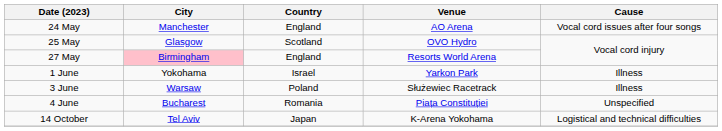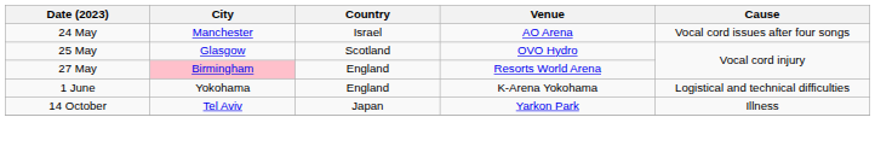24 May | Country: England -> Israel
1 June | Country: Israel -> England
1 June | Venue: Yarkon Park -> K-Arena Yokohama
1 June | Cause: Illness -> Logistical and technical difficulties
- row: 3 June | Warsaw | Poland | Służewiec Racetrack | Illness
- row: 4 June | Bucharest | Romania | Piața Constituției | Unspecified
14 October | Venue: K-Arena Yokohama -> Yarkon Park
14 October | Cause: Logistical and technical difficulties -> Illness
